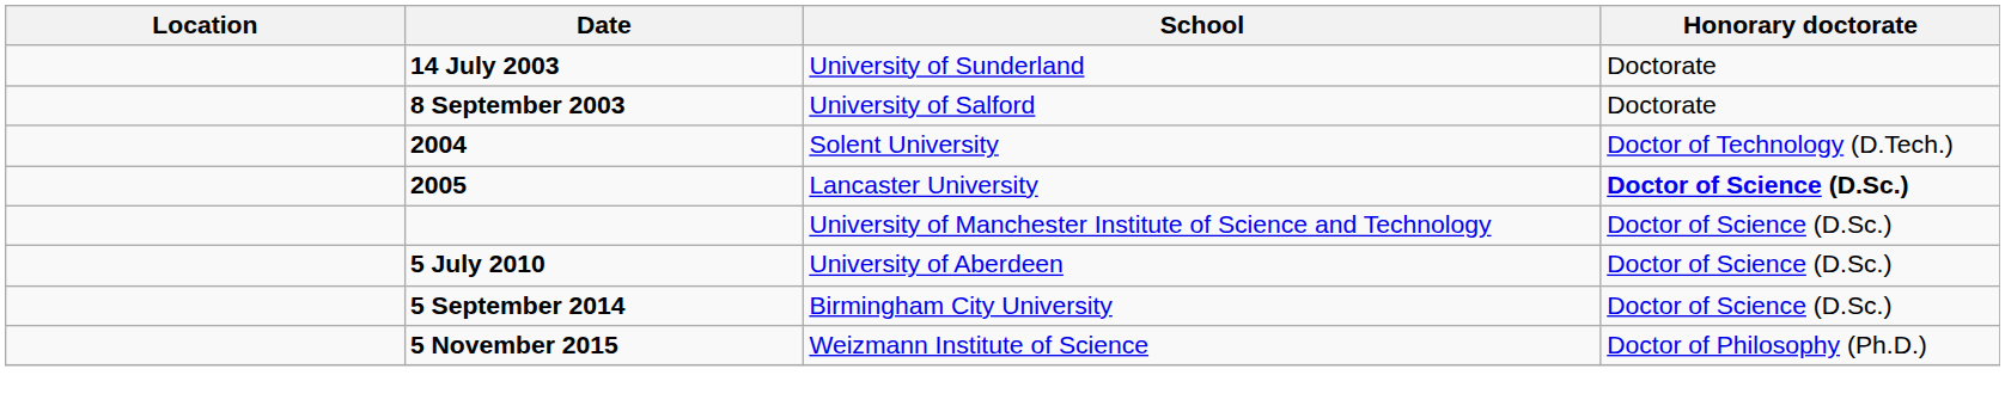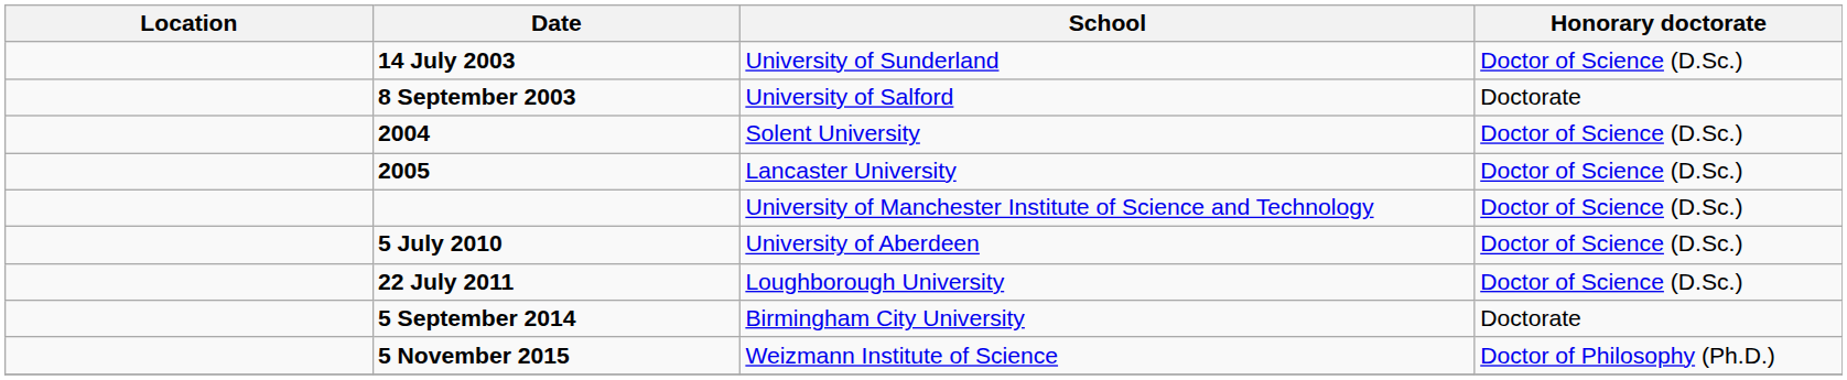14 July 2003 | Honorary doctorate: Doctorate -> Doctor of Science (D.Sc.)
2004 | Honorary doctorate: Doctor of Technology (D.Tech.) -> Doctor of Science (D.Sc.)
2005 | Honorary doctorate: bold -> normal
+ row: 22 July 2011 | Loughborough University | Doctor of Science (D.Sc.)
5 September 2014 | Honorary doctorate: Doctor of Science (D.Sc.) -> Doctorate
